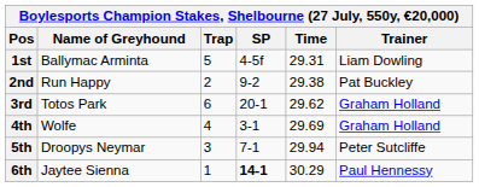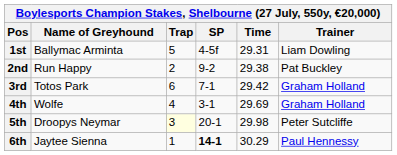3rd | SP: 20-1 -> 7-1
3rd | Time: 29.62 -> 29.42
5th | Trap: no background -> lightyellow background
5th | SP: 7-1 -> 20-1
5th | Time: 29.94 -> 29.98
